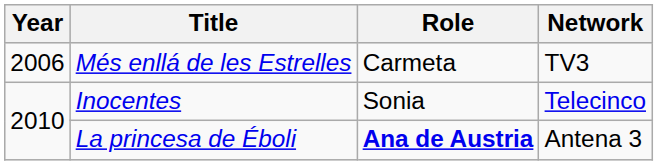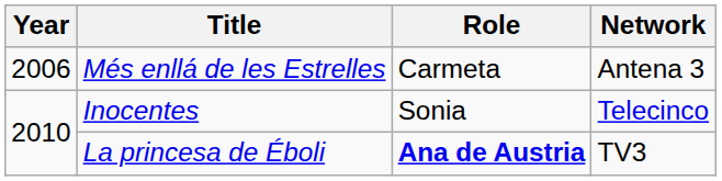Més enllá de les Estrelles | Network: TV3 -> Antena 3
La princesa de Éboli | Network: Antena 3 -> TV3
